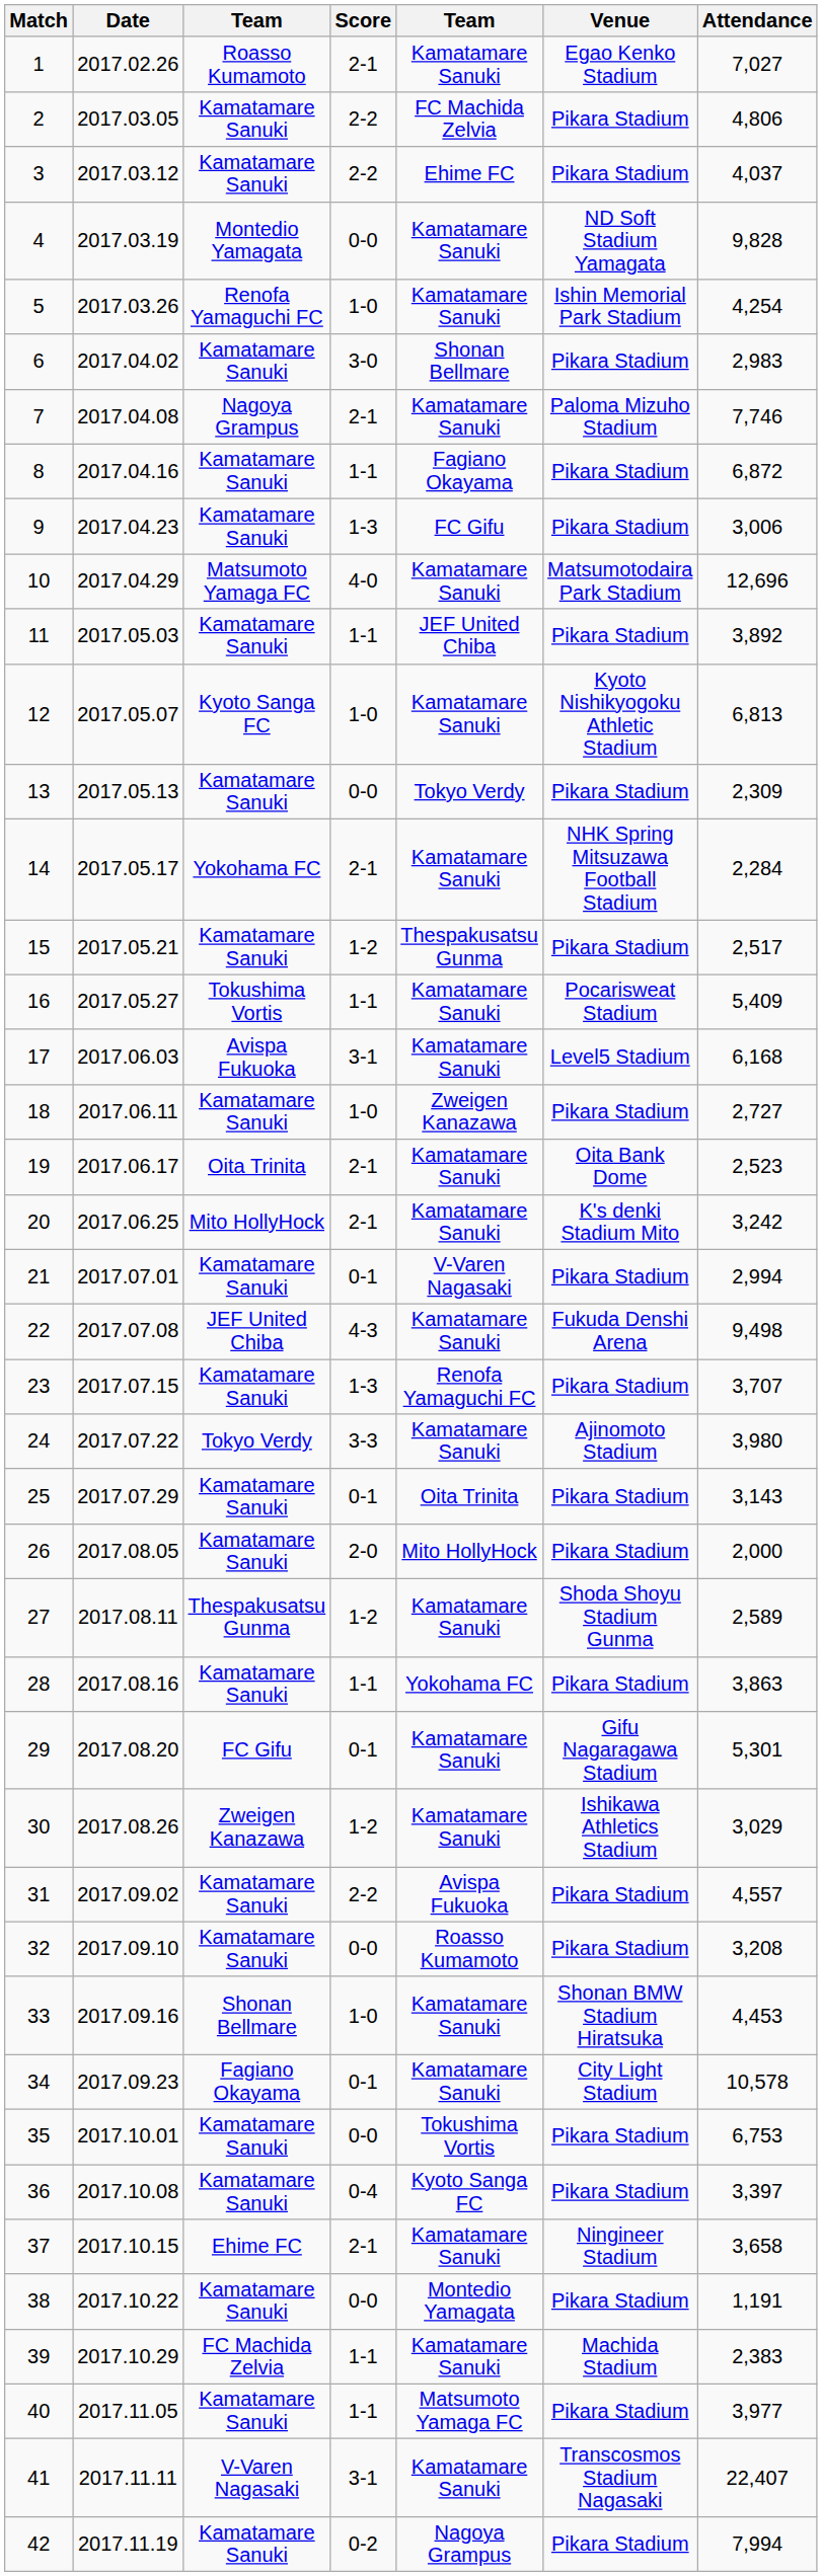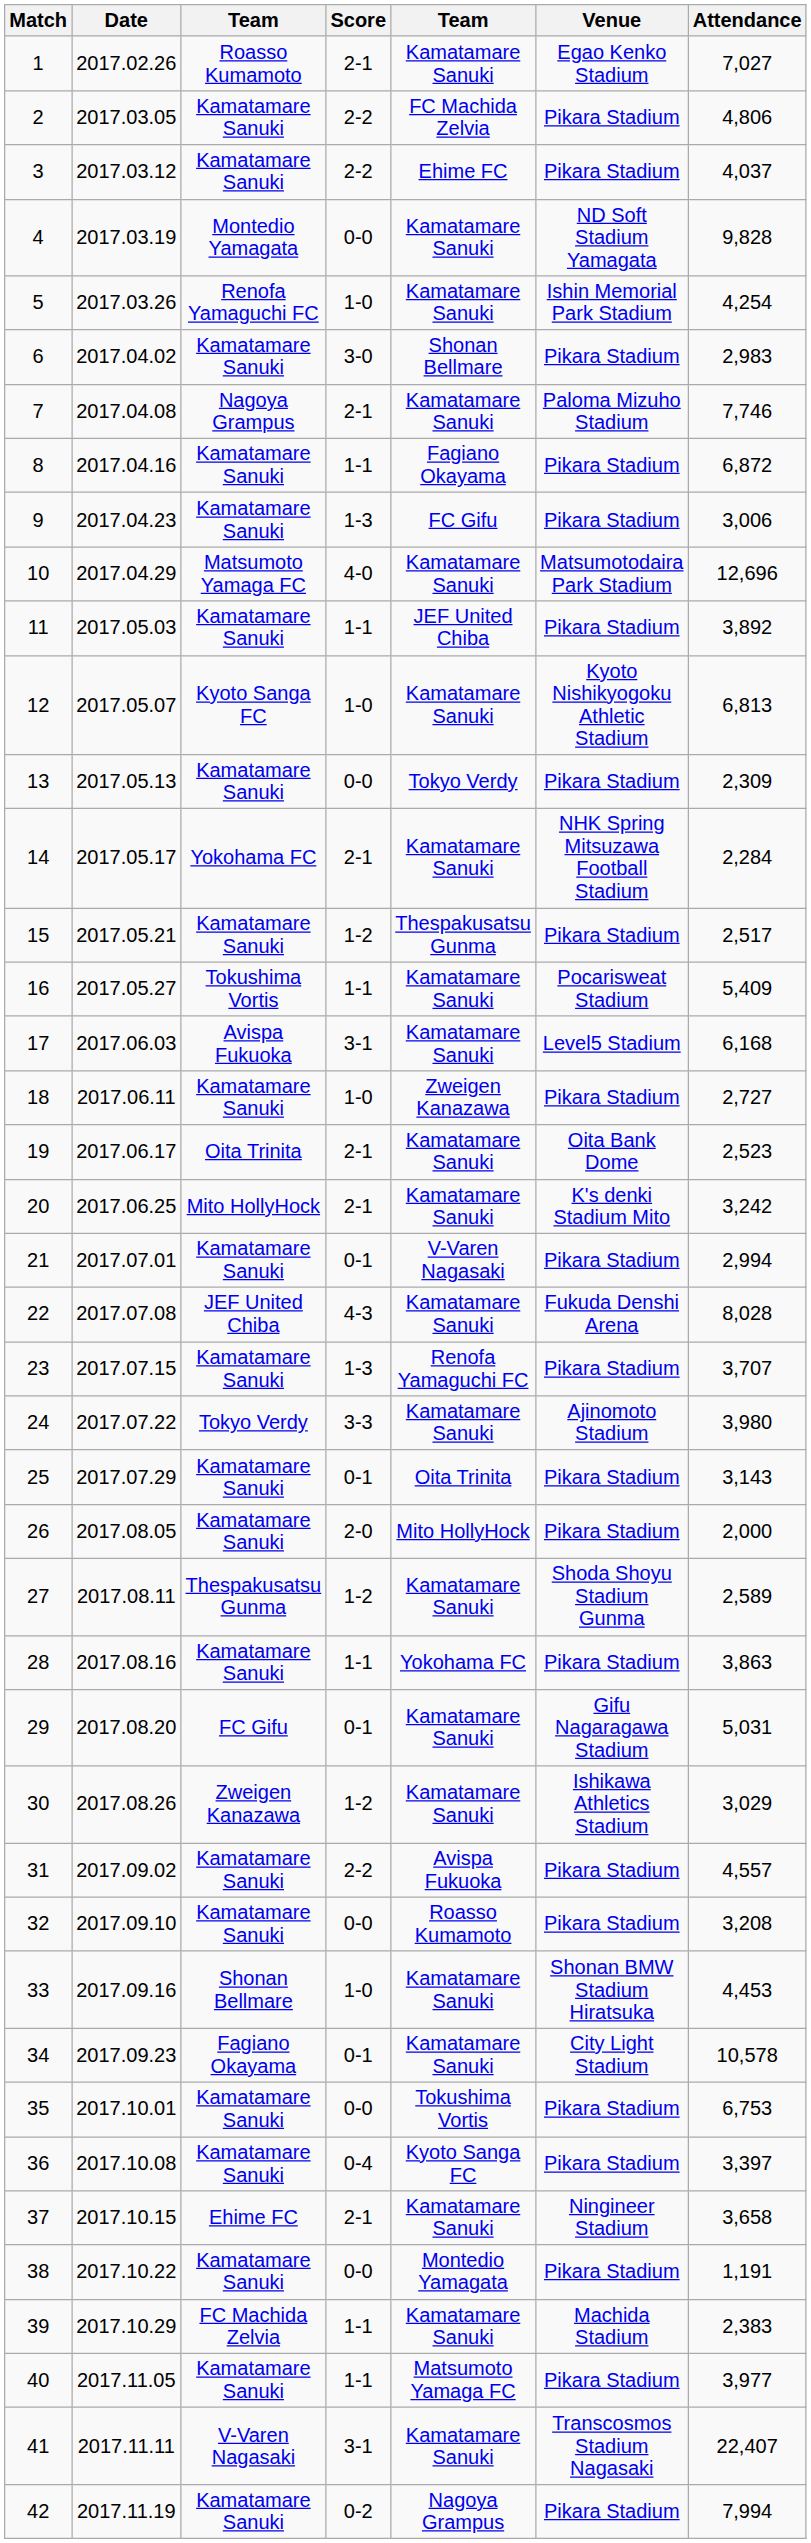22 | Attendance: 9,498 -> 8,028
29 | Attendance: 5,301 -> 5,031
